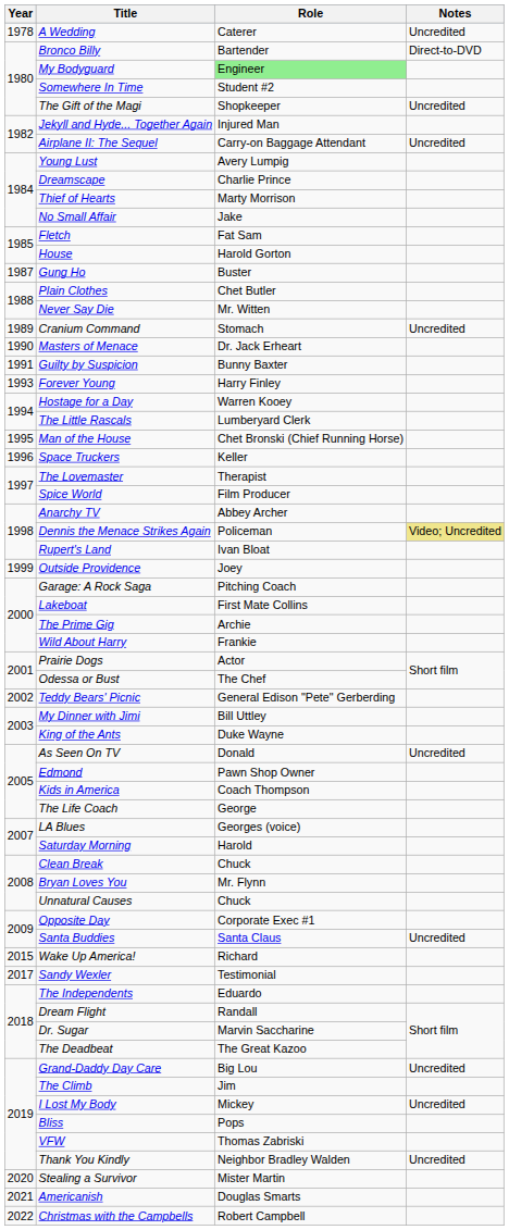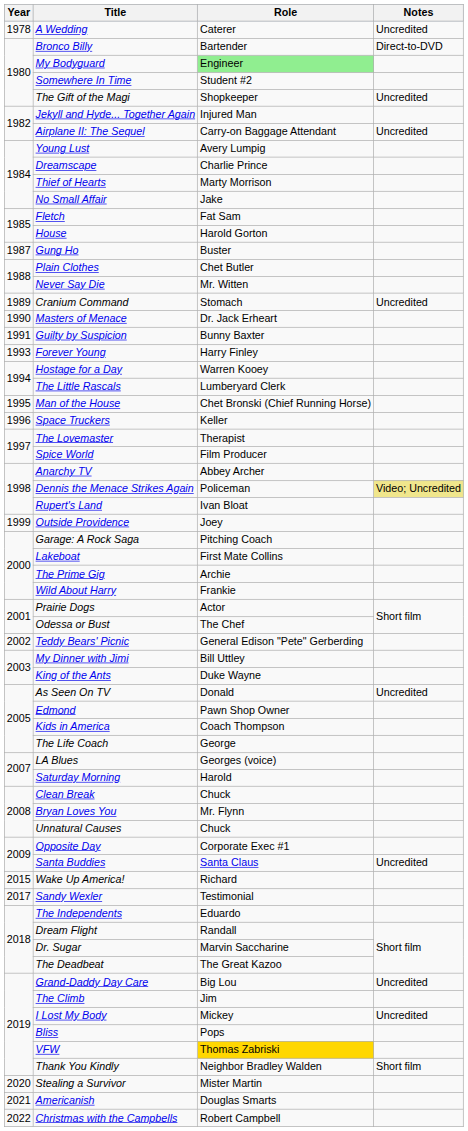VFW | Role: no background -> gold background
Thank You Kindly | Notes: Uncredited -> Short film
